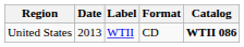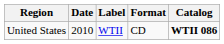United States | Date: 2013 -> 2010
